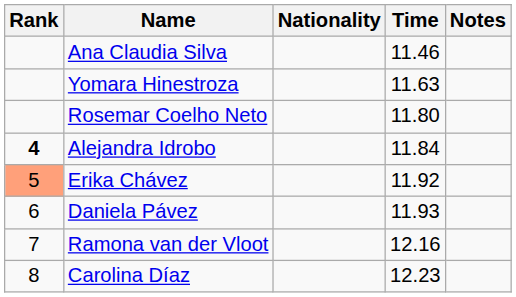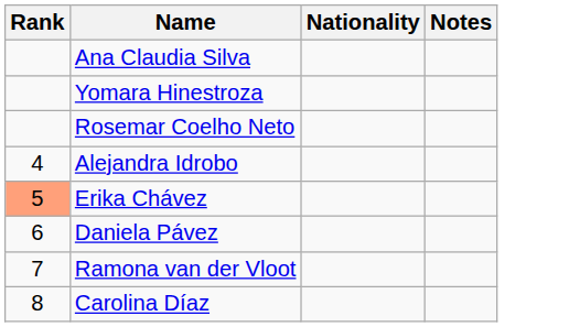- column: Time | 11.46 | 11.63 | 11.80 | 11.84 | 11.92 | 11.93 | 12.16 | 12.23
Alejandra Idrobo | Rank: bold -> normal
